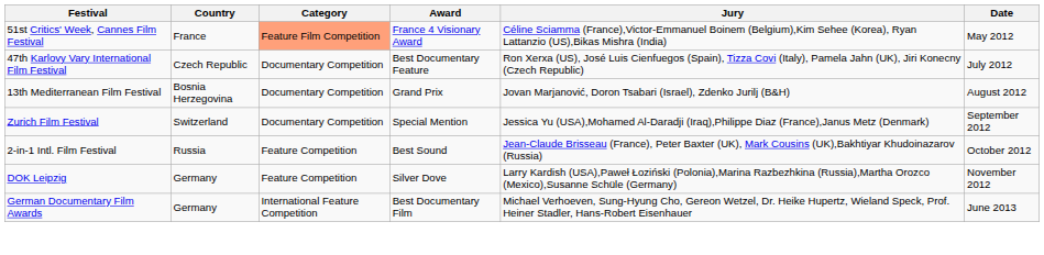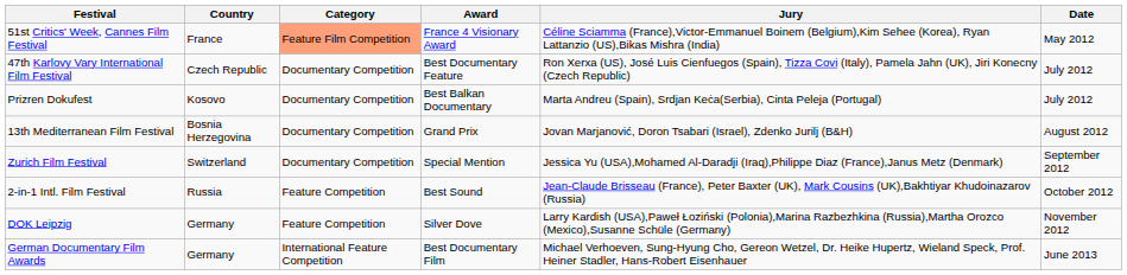+ row: Prizren Dokufest | Kosovo | Documentary Competition | Best Balkan Documentary | Marta Andreu (Spain), Srdjan Keċa(Serbia), Cinta Peleja (Portugal) | July 2012
